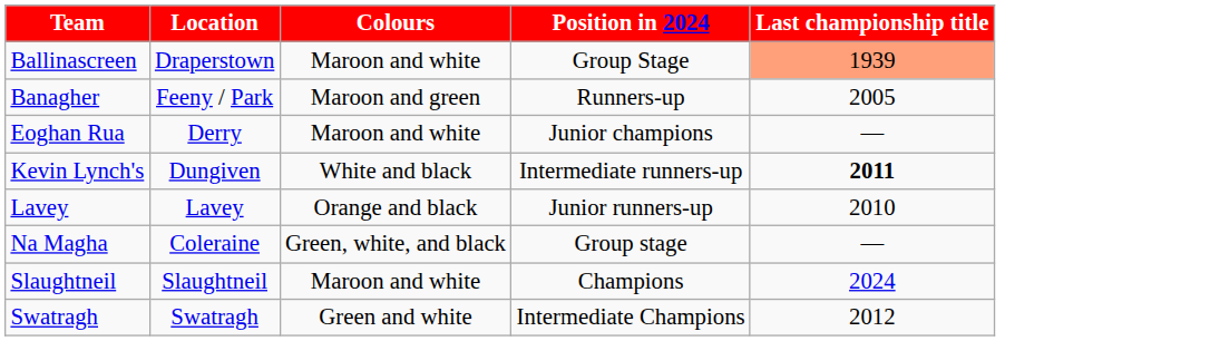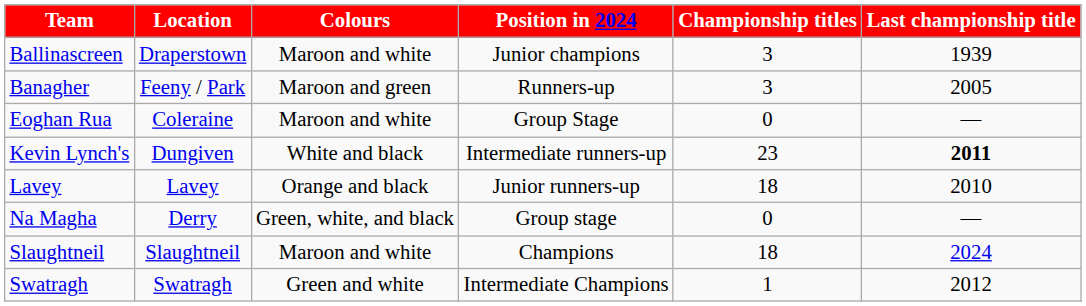+ column: Championship titles | 3 | 3 | 0 | 23 | 18 | 0 | 18 | 1
Ballinascreen | Position in 2024: Group Stage -> Junior champions
Ballinascreen | Last championship title: lightsalmon background -> no background
Eoghan Rua | Location: Derry -> Coleraine
Eoghan Rua | Position in 2024: Junior champions -> Group Stage
Na Magha | Location: Coleraine -> Derry
